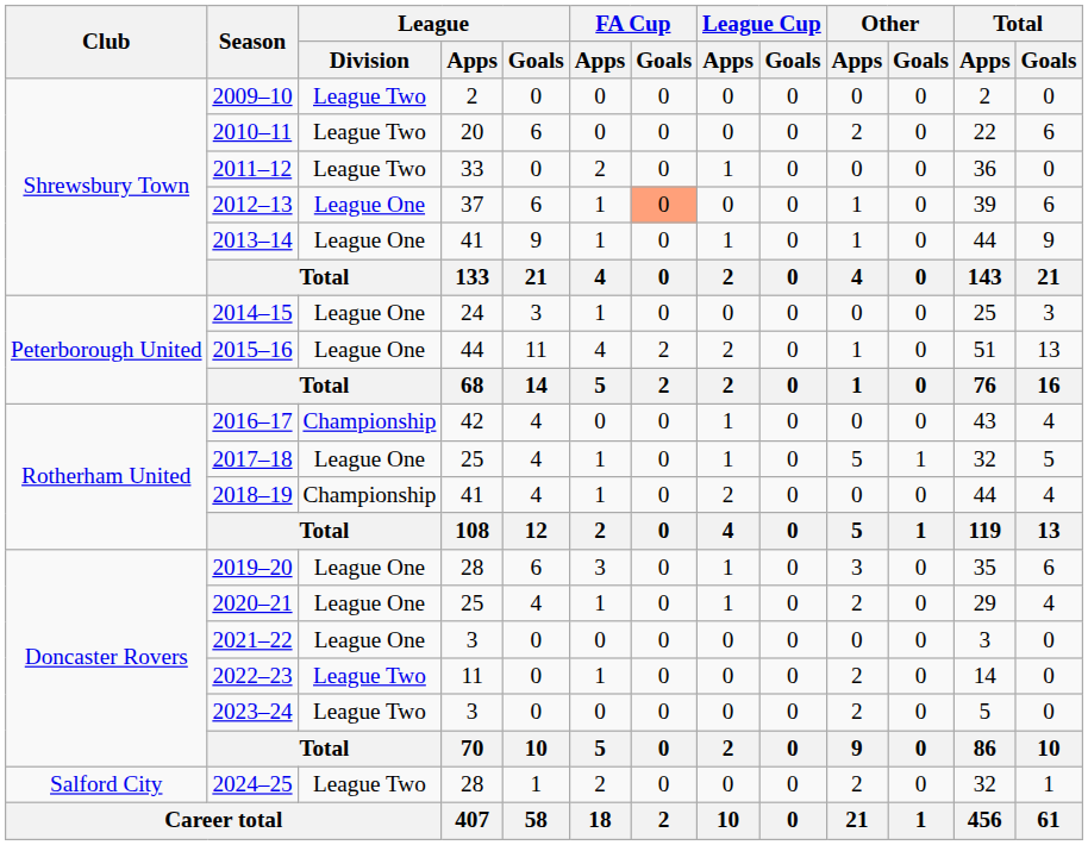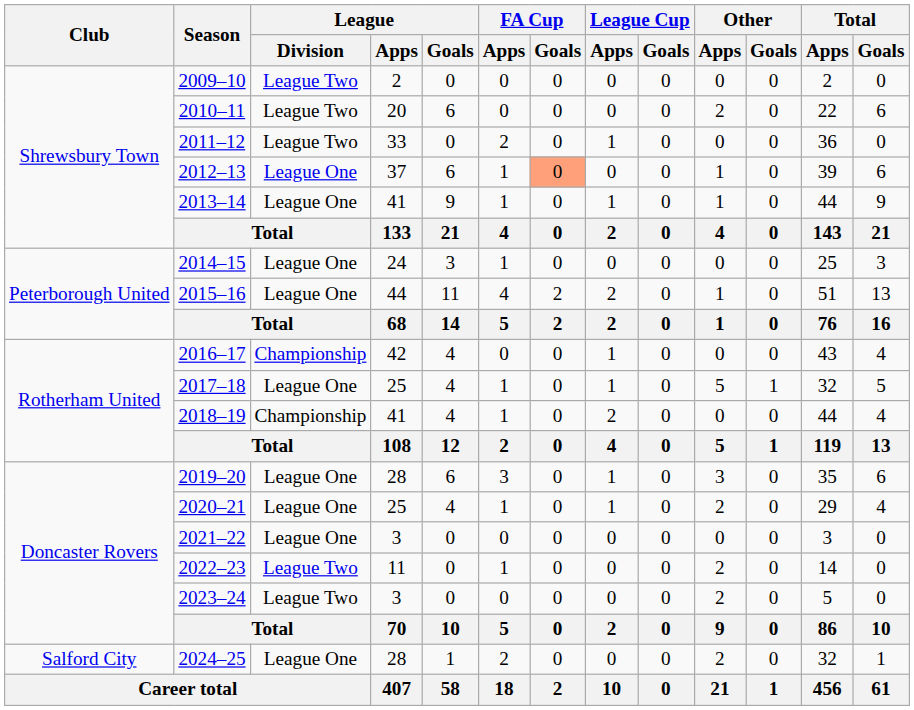2024–25 | League / Division: League Two -> League One
